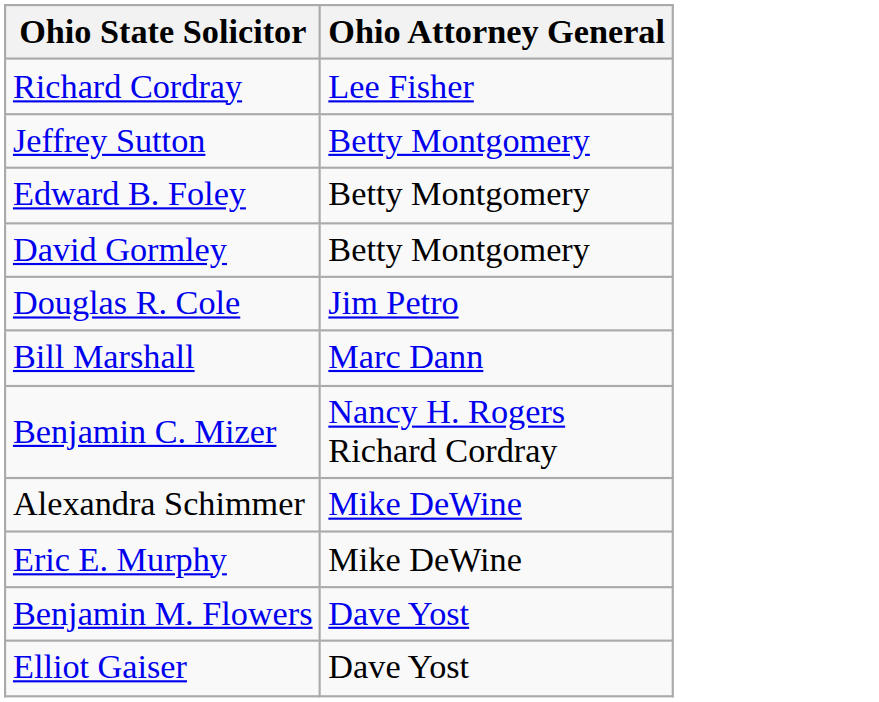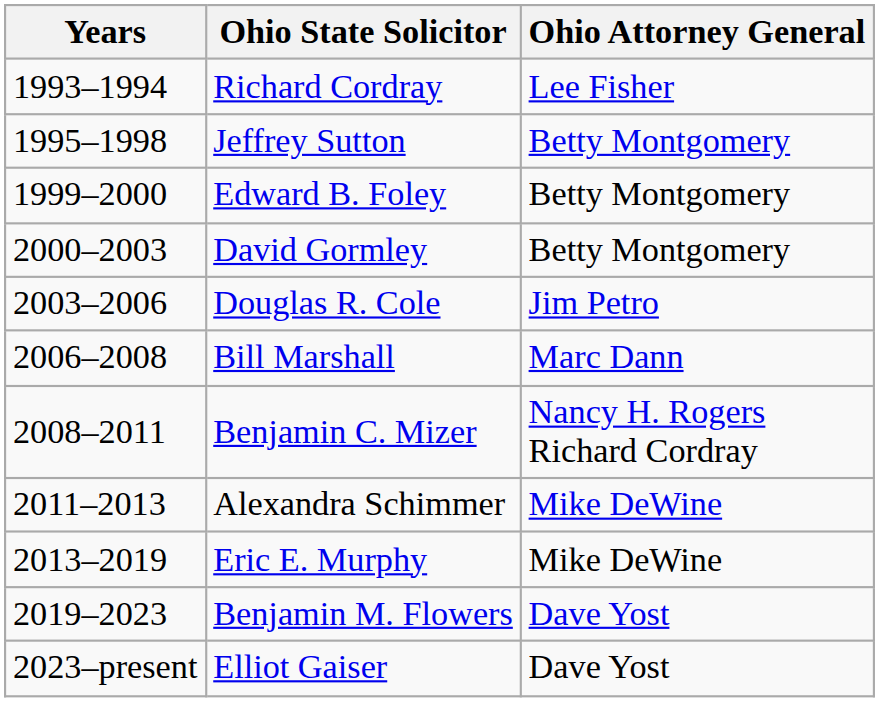+ column: Years | 1993–1994 | 1995–1998 | 1999–2000 | 2000–2003 | 2003–2006 | 2006–2008 | 2008–2011 | 2011–2013 | 2013–2019 | 2019–2023 | 2023–present
